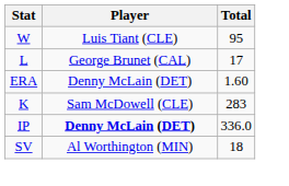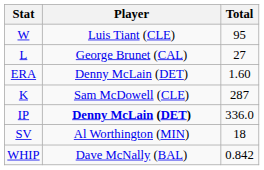L | Total: 17 -> 27
K | Total: 283 -> 287
+ row: WHIP | Dave McNally (BAL) | 0.842
